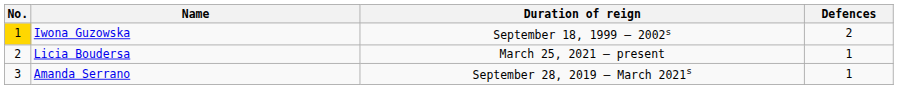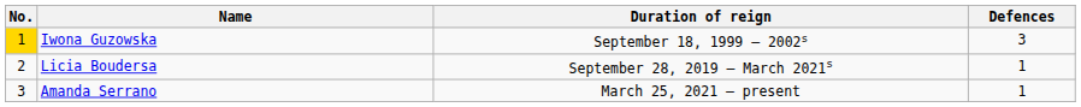Iwona Guzowska | Defences: 2 -> 3
Licia Boudersa | Duration of reign: March 25, 2021 — present -> September 28, 2019 — March 2021s
Amanda Serrano | Duration of reign: September 28, 2019 — March 2021s -> March 25, 2021 — present
